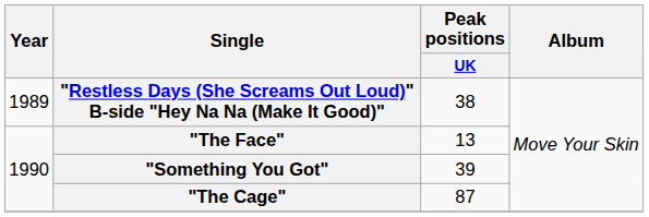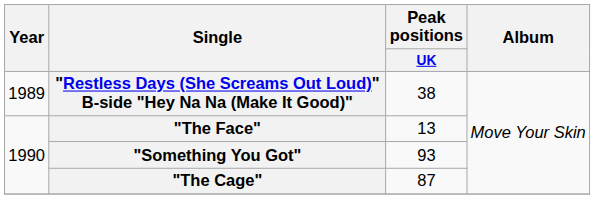"Something You Got" | Peak positions / UK: 39 -> 93
